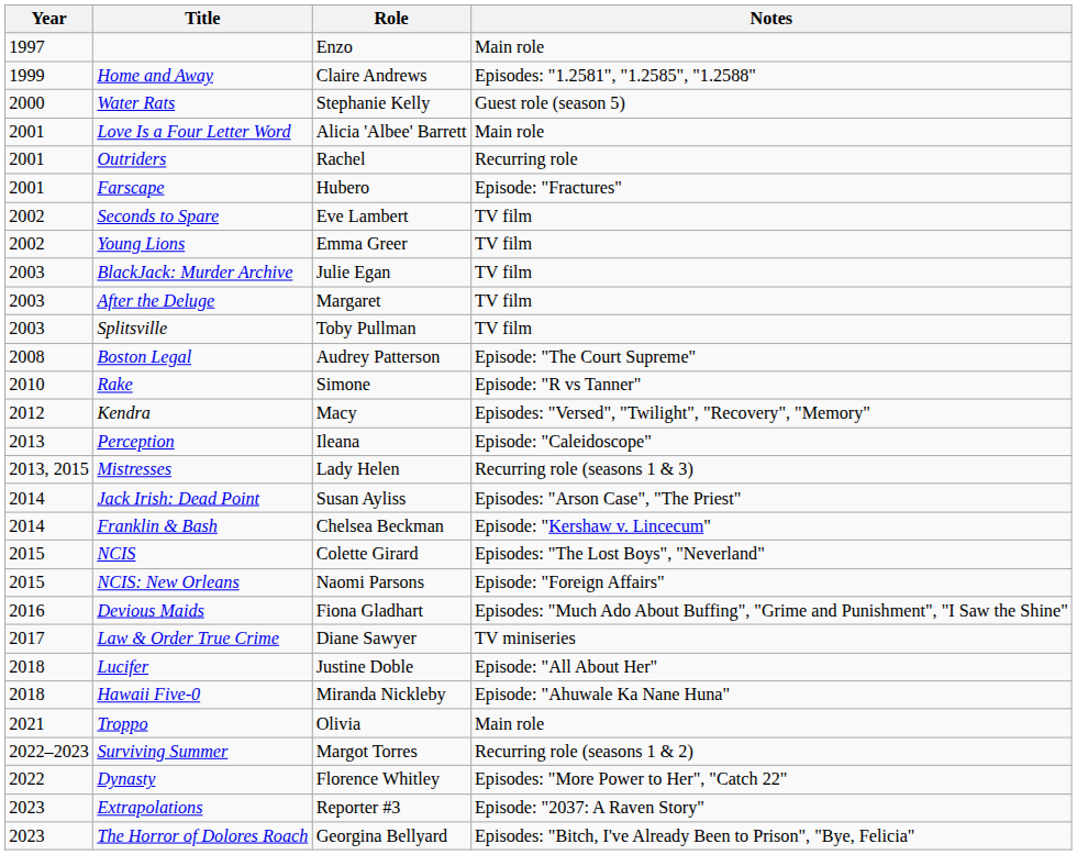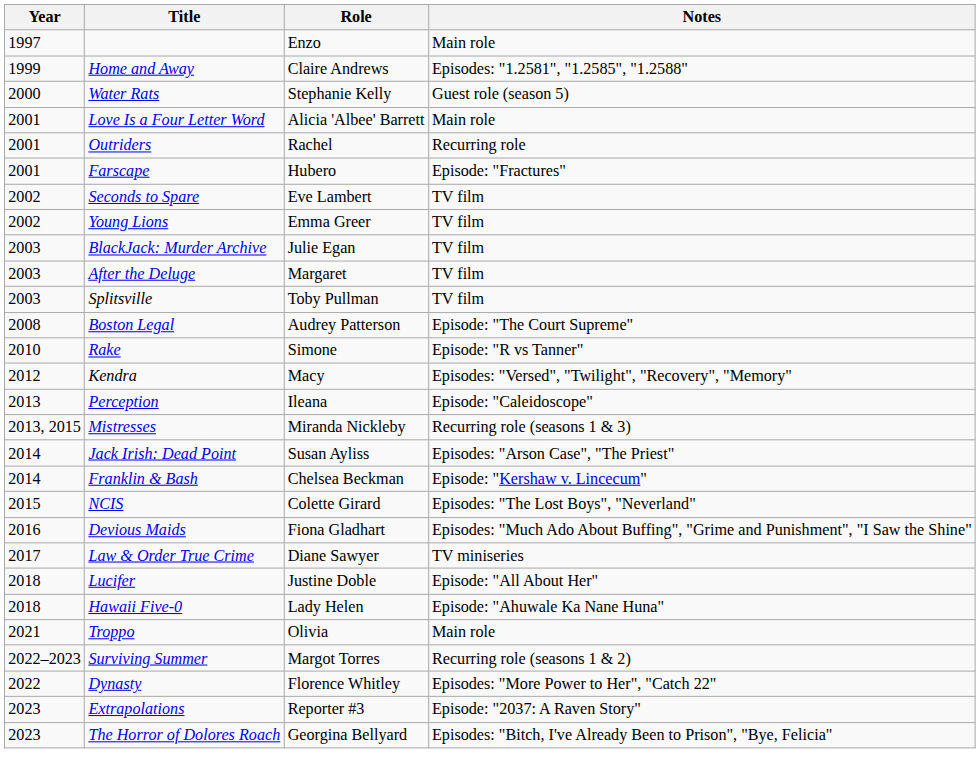Mistresses | Role: Lady Helen -> Miranda Nickleby
- row: 2015 | NCIS: New Orleans | Naomi Parsons | Episode: "Foreign Affairs"
Hawaii Five-0 | Role: Miranda Nickleby -> Lady Helen
